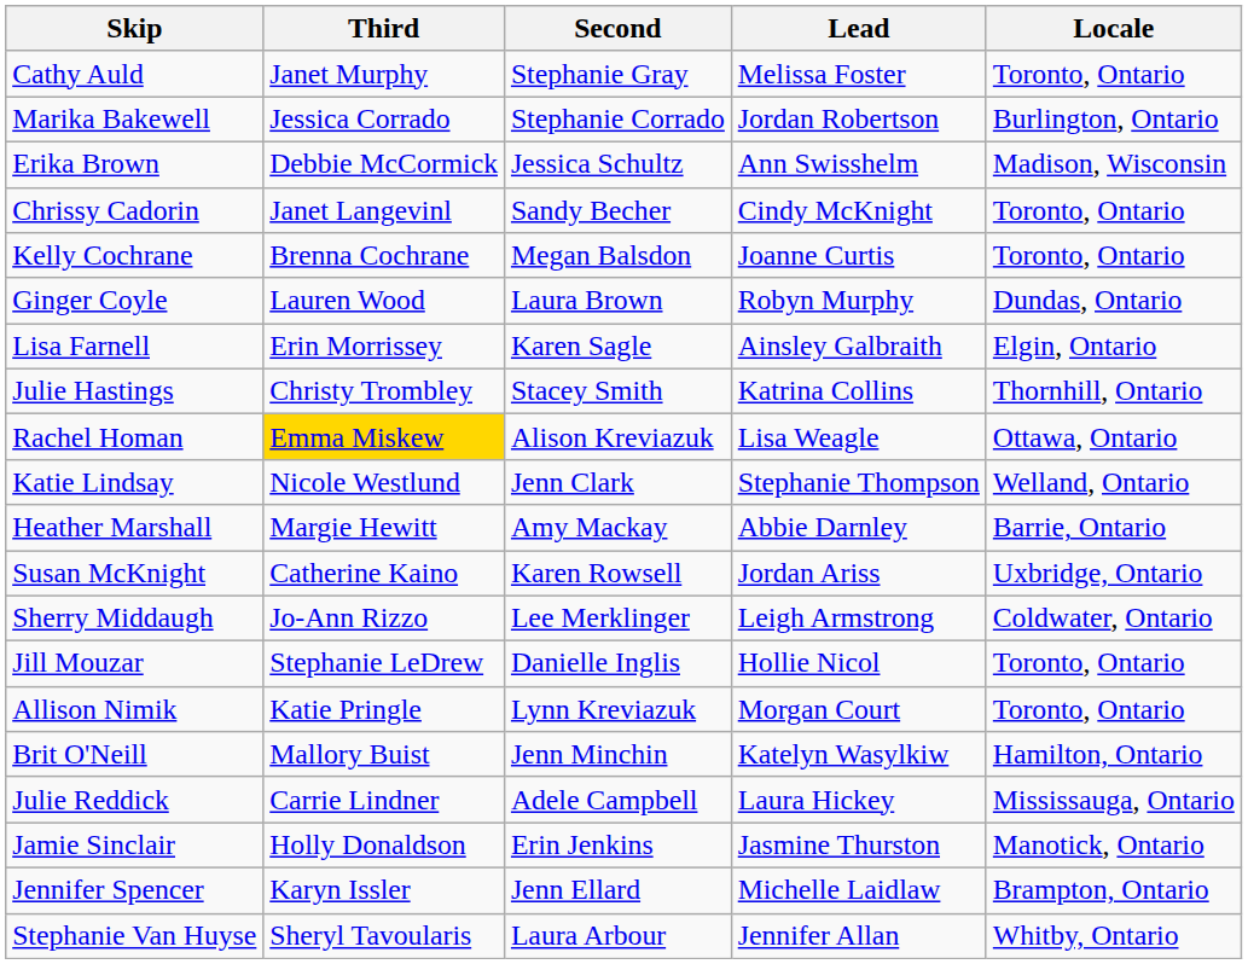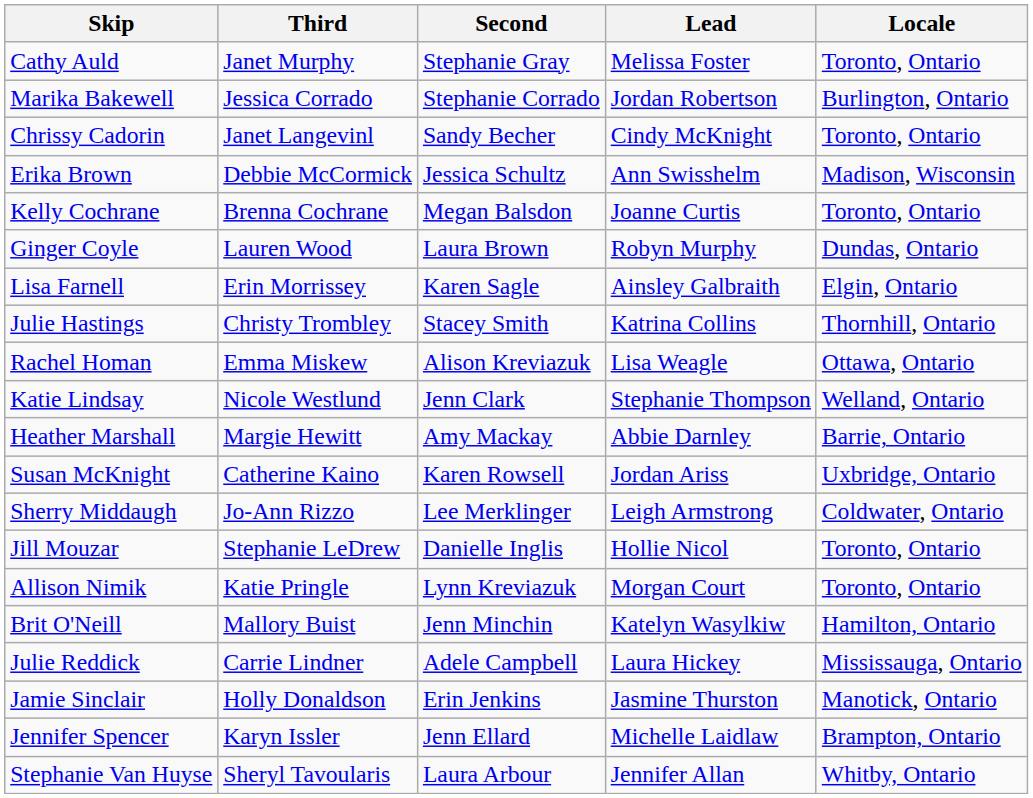rows swapped: Erika Brown <-> Chrissy Cadorin
Rachel Homan | Third: gold background -> no background
